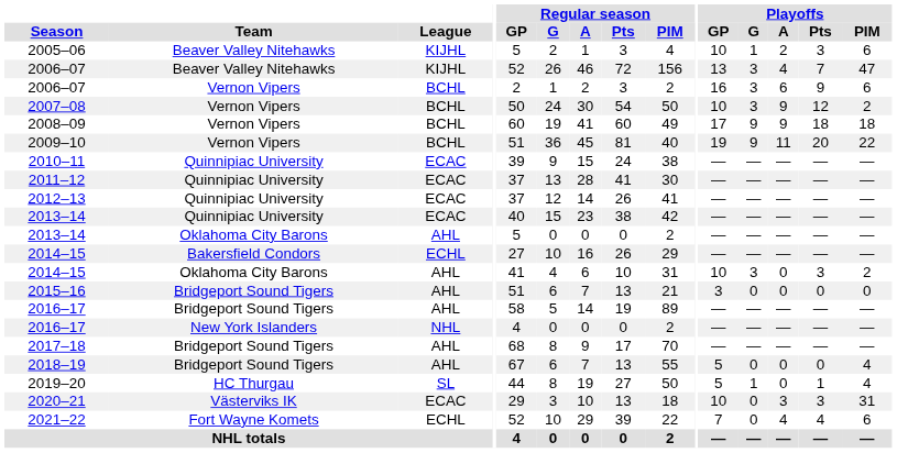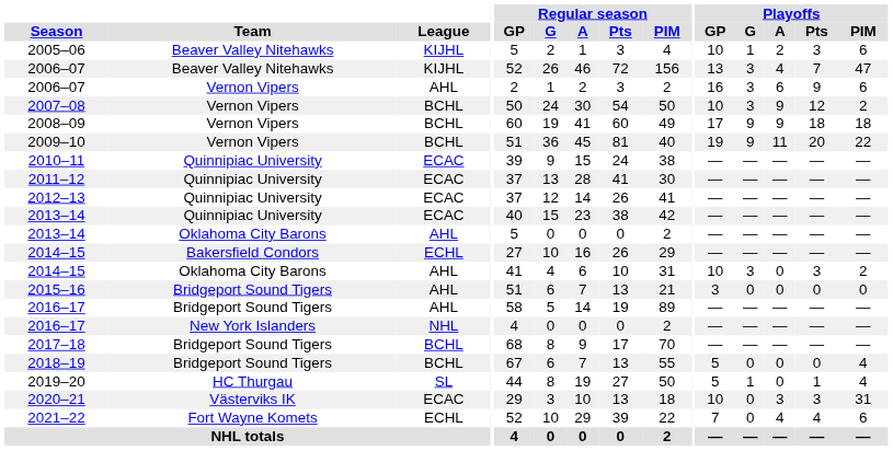2006–07 / Vernon Vipers | League: BCHL -> AHL
2017–18 | League: AHL -> BCHL
2018–19 | League: AHL -> BCHL
